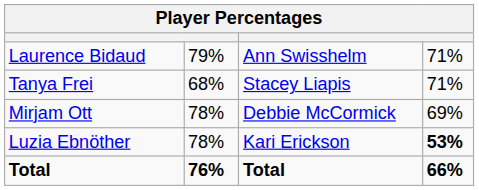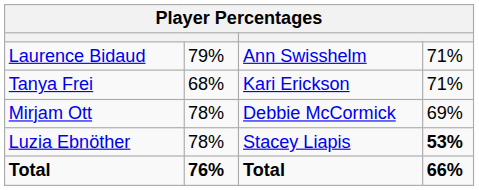Tanya Frei | column 3: Stacey Liapis -> Kari Erickson
Luzia Ebnöther | column 3: Kari Erickson -> Stacey Liapis
